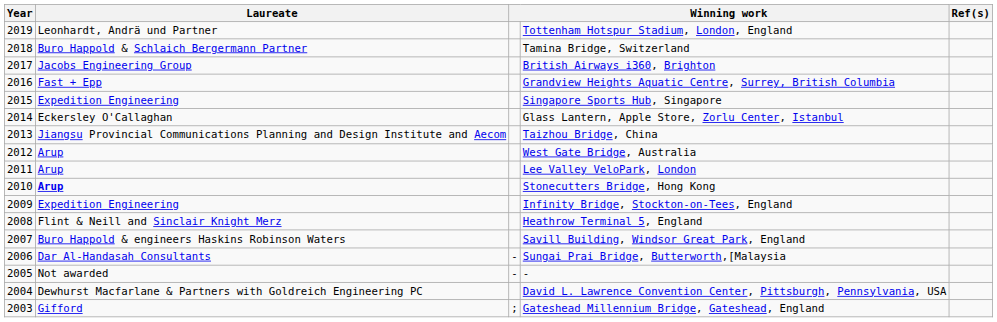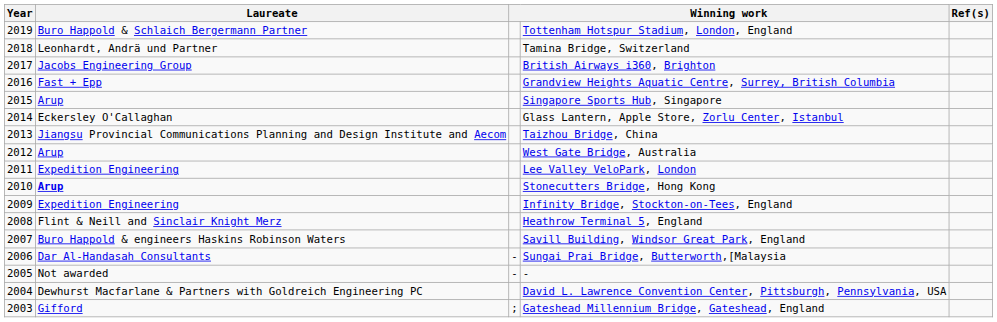Tottenham Hotspur Stadium, London, England | Laureate: Leonhardt, Andrä und Partner -> Buro Happold & Schlaich Bergermann Partner
Tamina Bridge, Switzerland | Laureate: Buro Happold & Schlaich Bergermann Partner -> Leonhardt, Andrä und Partner
Singapore Sports Hub, Singapore | Laureate: Expedition Engineering -> Arup
Lee Valley VeloPark, London | Laureate: Arup -> Expedition Engineering
